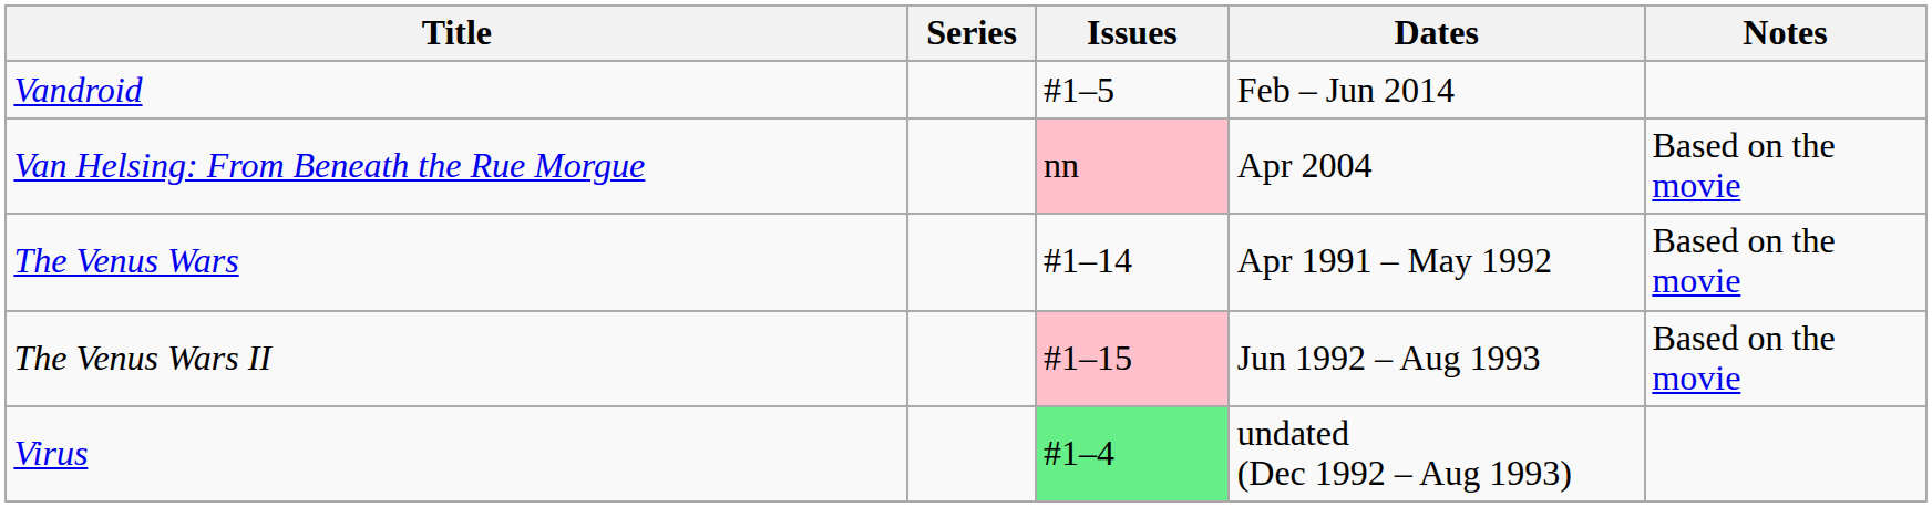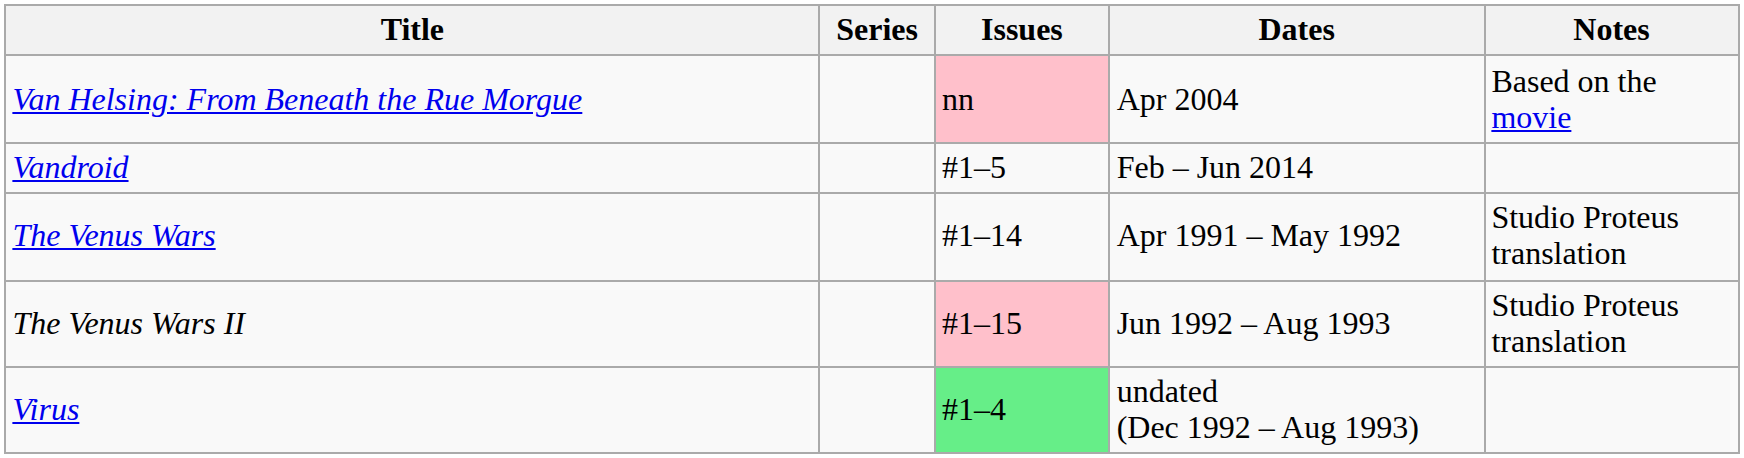rows swapped: Vandroid <-> Van Helsing: From Beneath the Rue Morgue
The Venus Wars | Notes: Based on the movie -> Studio Proteus translation
The Venus Wars II | Notes: Based on the movie -> Studio Proteus translation
